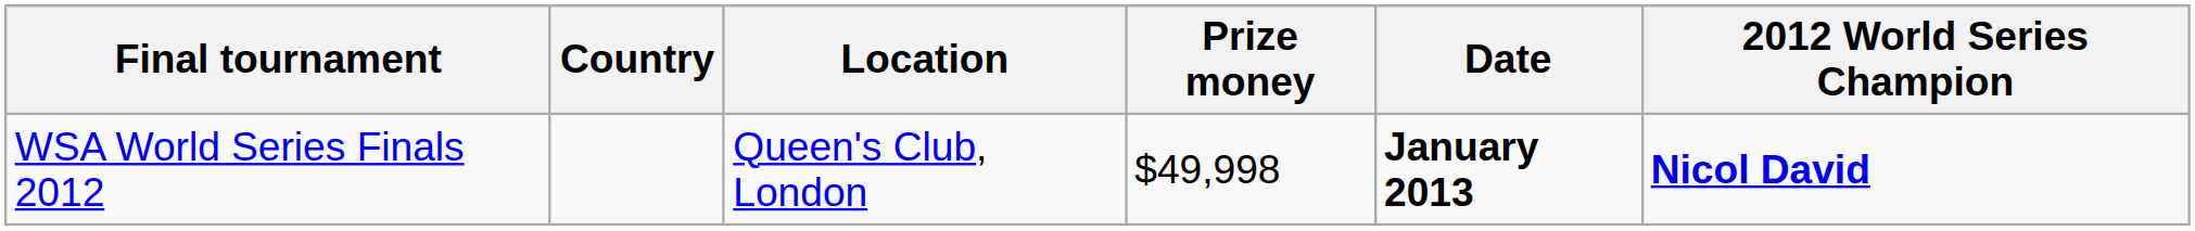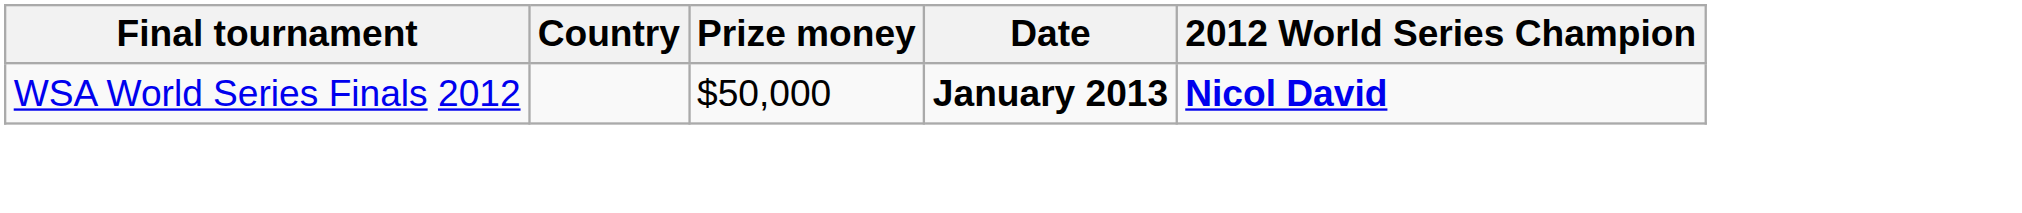- column: Location | Queen's Club, London
WSA World Series Finals 2012 | Prize money: $49,998 -> $50,000
